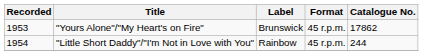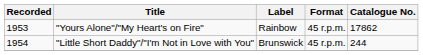"Yours Alone"/"My Heart's on Fire" | Label: Brunswick -> Rainbow
"Little Short Daddy"/"I'm Not in Love with You" | Label: Rainbow -> Brunswick
